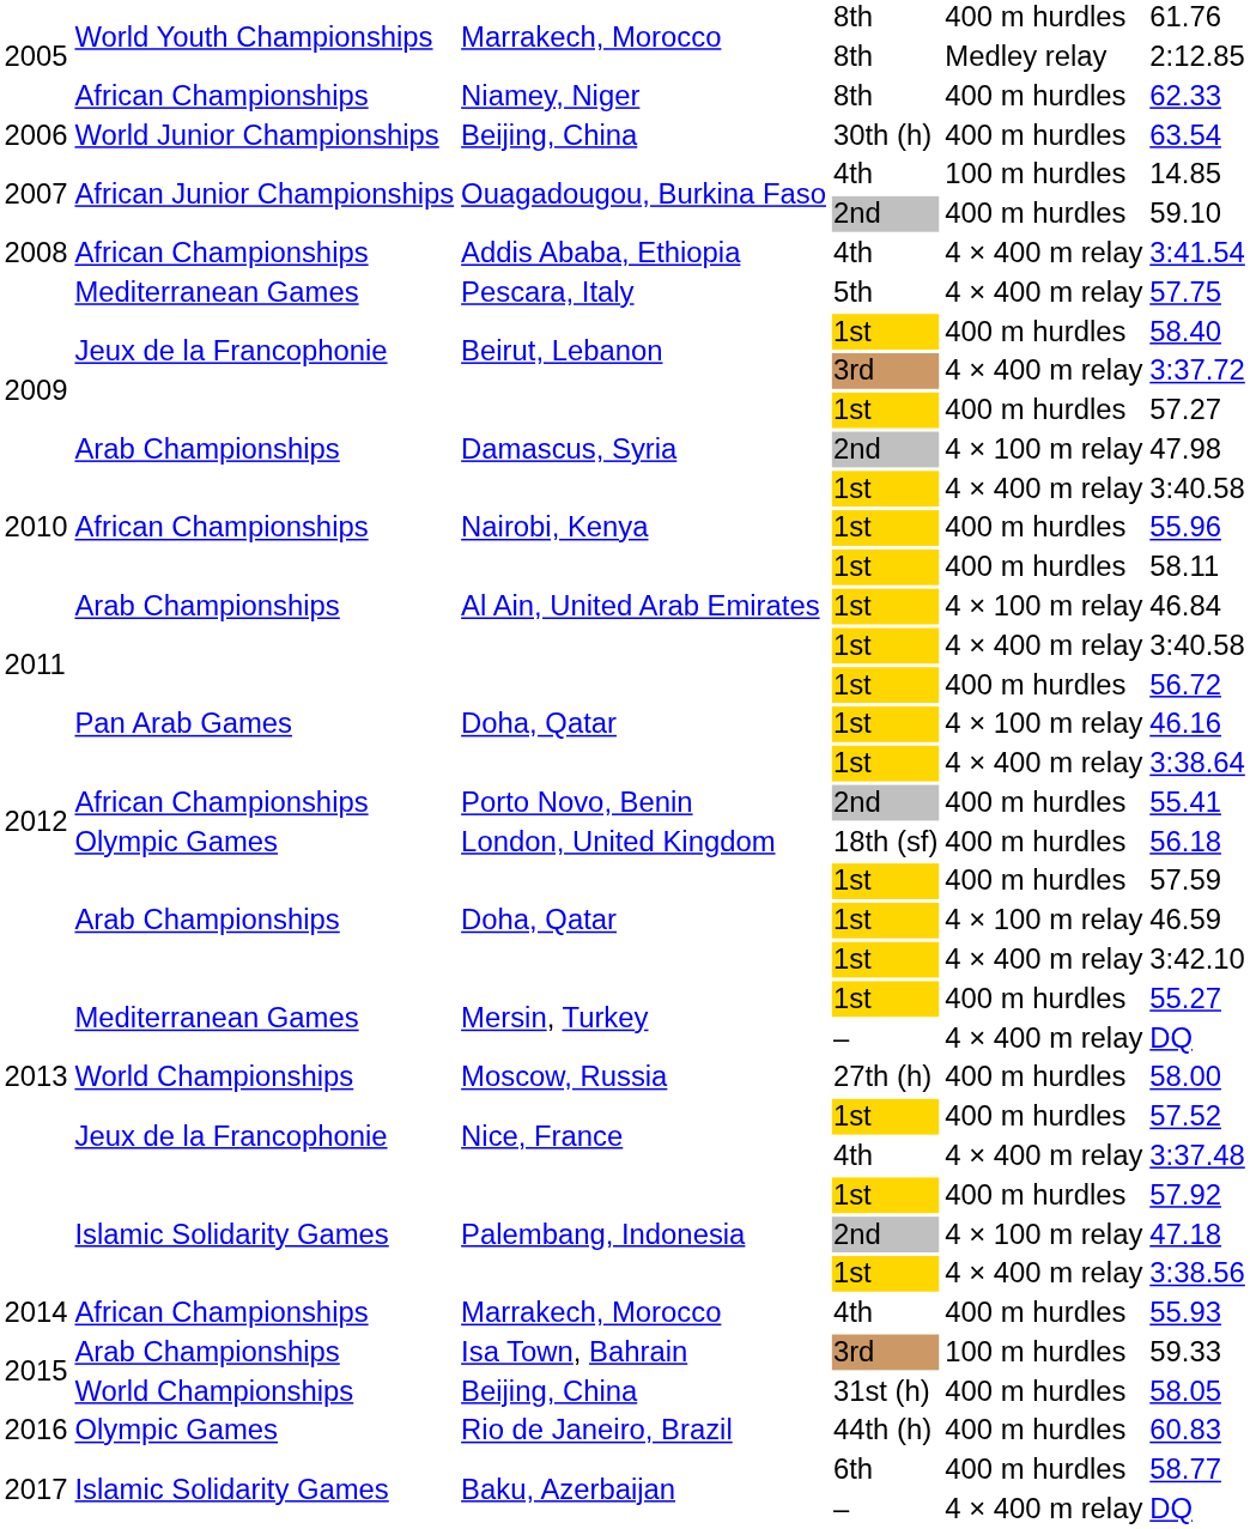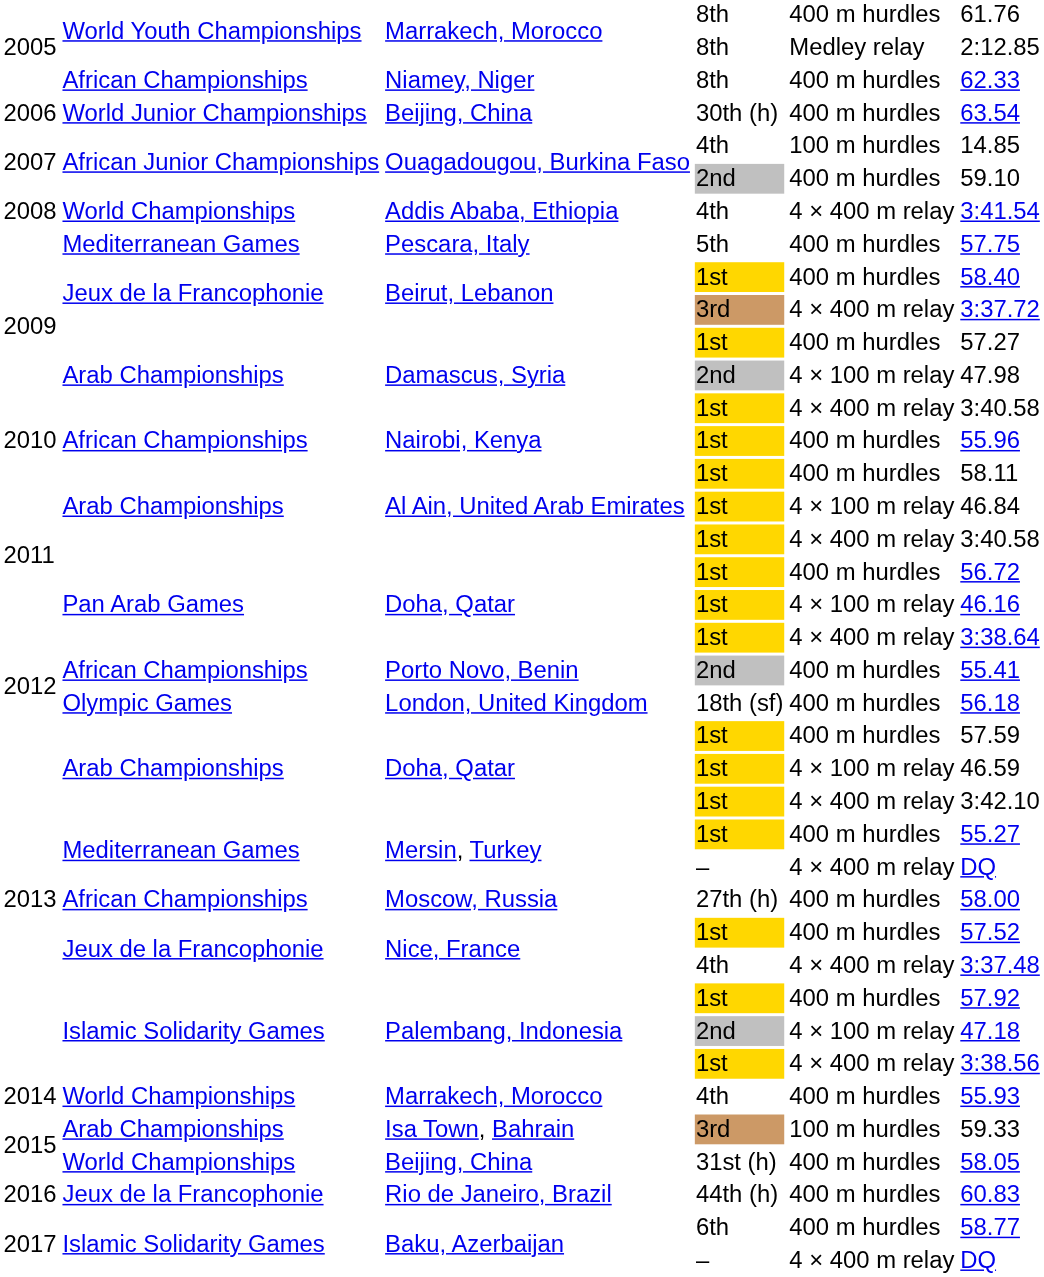Addis Ababa, Ethiopia | column 2: African Championships -> World Championships
Pescara, Italy | column 5: 4 × 400 m relay -> 400 m hurdles
Moscow, Russia | column 2: World Championships -> African Championships
Marrakech, Morocco / 4th | column 2: African Championships -> World Championships
Rio de Janeiro, Brazil | column 2: Olympic Games -> Jeux de la Francophonie
